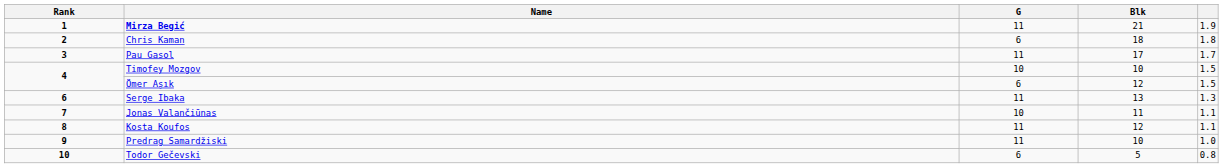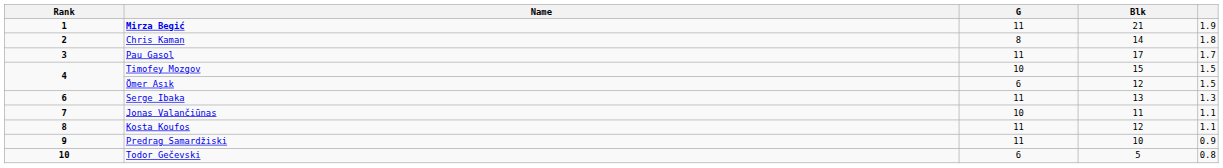Chris Kaman | G: 6 -> 8
Chris Kaman | Blk: 18 -> 14
Timofey Mozgov | Blk: 10 -> 15
Predrag Samardžiski | column 5: 1.0 -> 0.9
